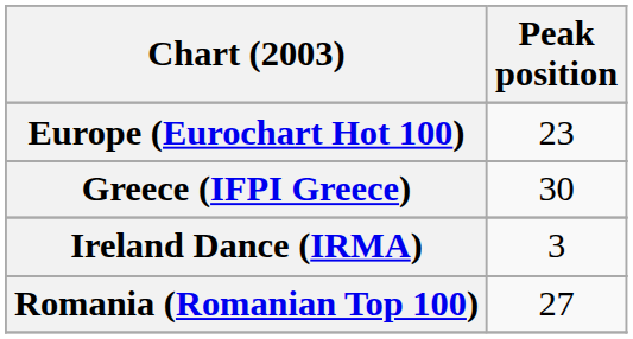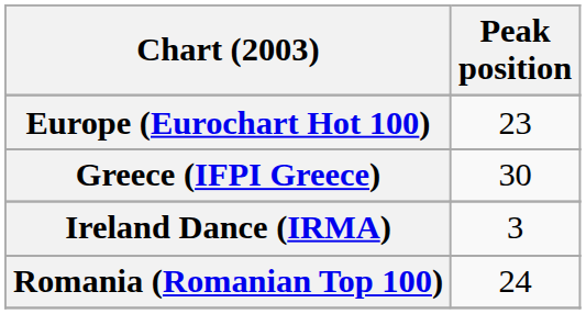Romania (Romanian Top 100) | Peak position: 27 -> 24
